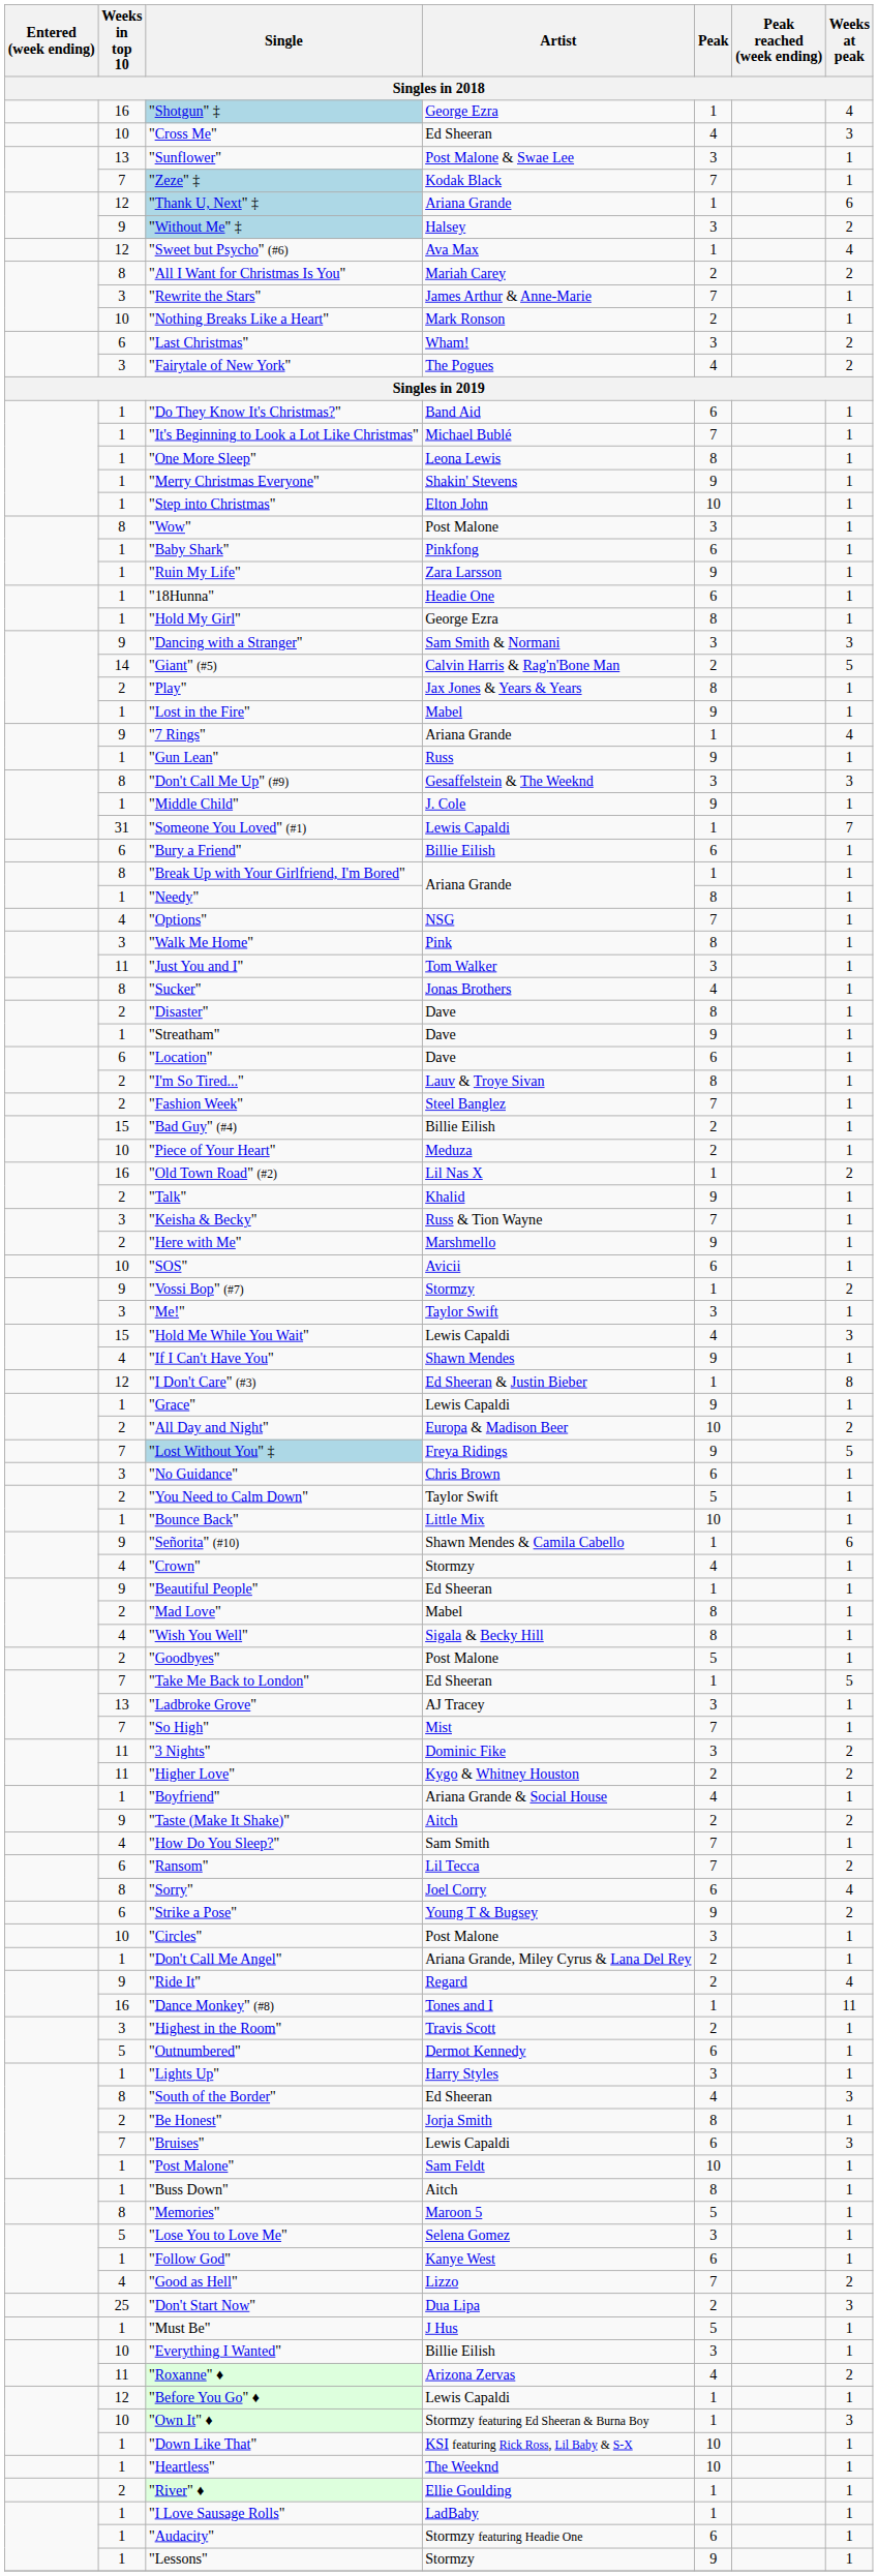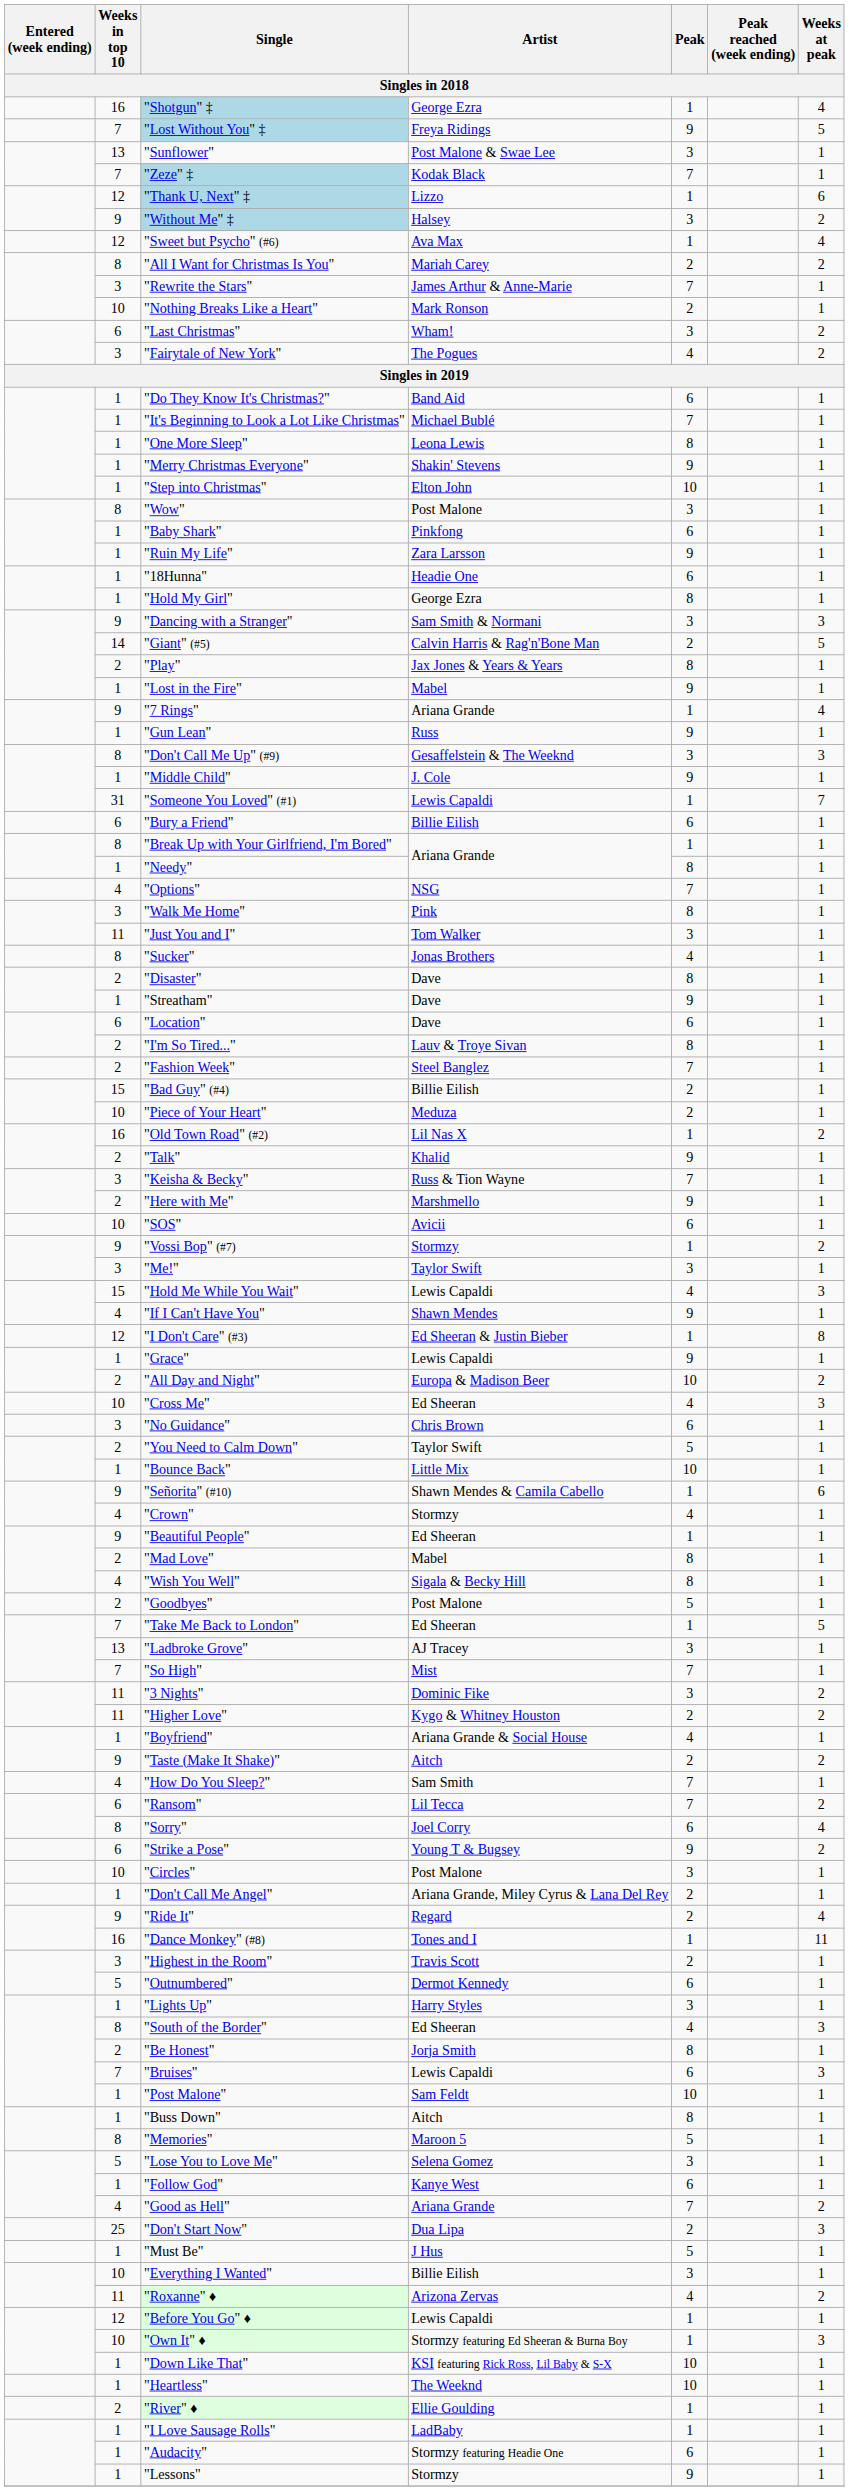rows swapped: "Lost Without You" ‡ <-> "Cross Me"
"Thank U, Next" ‡ | Artist: Ariana Grande -> Lizzo
"Good as Hell" | Artist: Lizzo -> Ariana Grande
